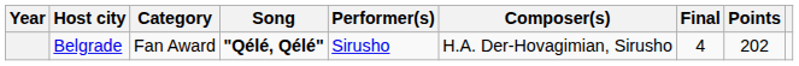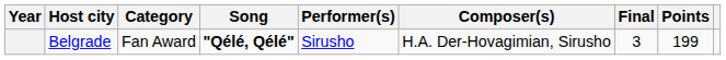Belgrade | Final: 4 -> 3
Belgrade | Points: 202 -> 199
